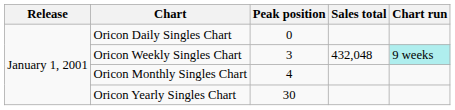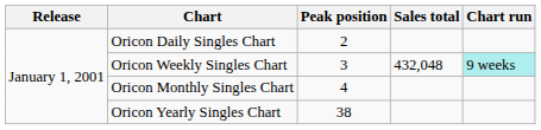Oricon Daily Singles Chart | Peak position: 0 -> 2
Oricon Yearly Singles Chart | Peak position: 30 -> 38
